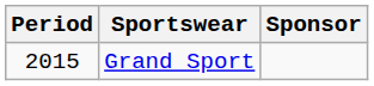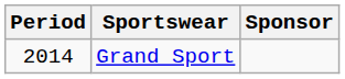Grand Sport | Period: 2015 -> 2014
